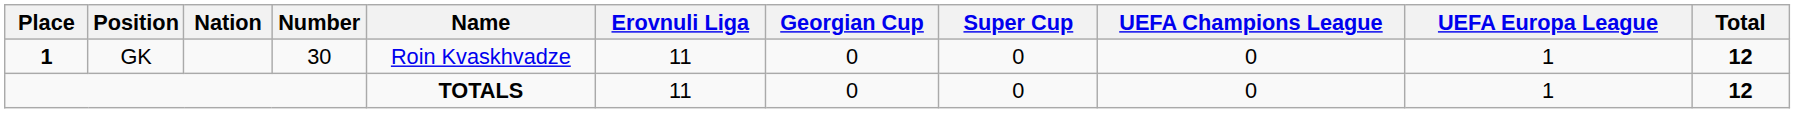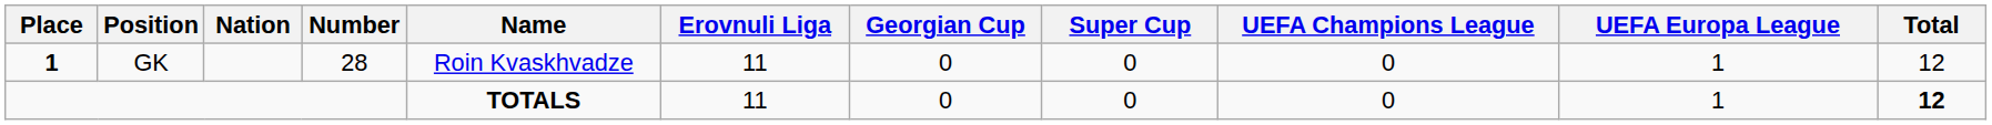GK | Number: 30 -> 28
GK | Total: bold -> normal
